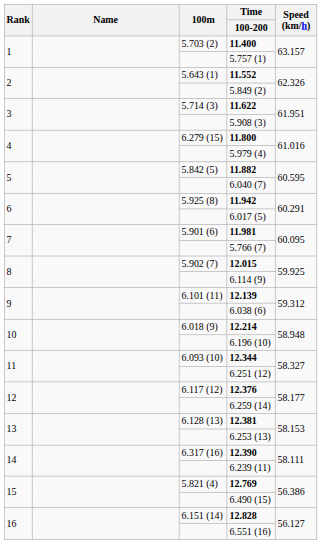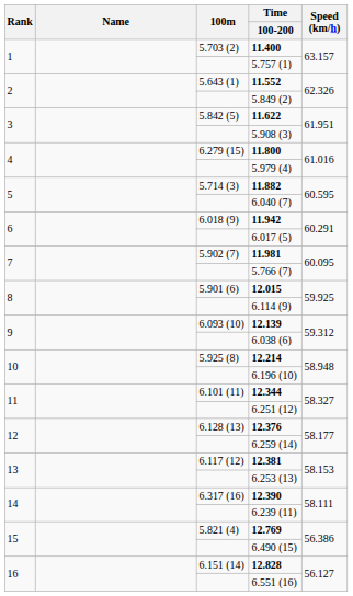11.622 | 100m: 5.714 (3) -> 5.842 (5)
11.882 | 100m: 5.842 (5) -> 5.714 (3)
11.942 | 100m: 5.925 (8) -> 6.018 (9)
11.981 | 100m: 5.901 (6) -> 5.902 (7)
12.015 | 100m: 5.902 (7) -> 5.901 (6)
12.139 | 100m: 6.101 (11) -> 6.093 (10)
12.214 | 100m: 6.018 (9) -> 5.925 (8)
12.344 | 100m: 6.093 (10) -> 6.101 (11)
12.376 | 100m: 6.117 (12) -> 6.128 (13)
12.381 | 100m: 6.128 (13) -> 6.117 (12)
